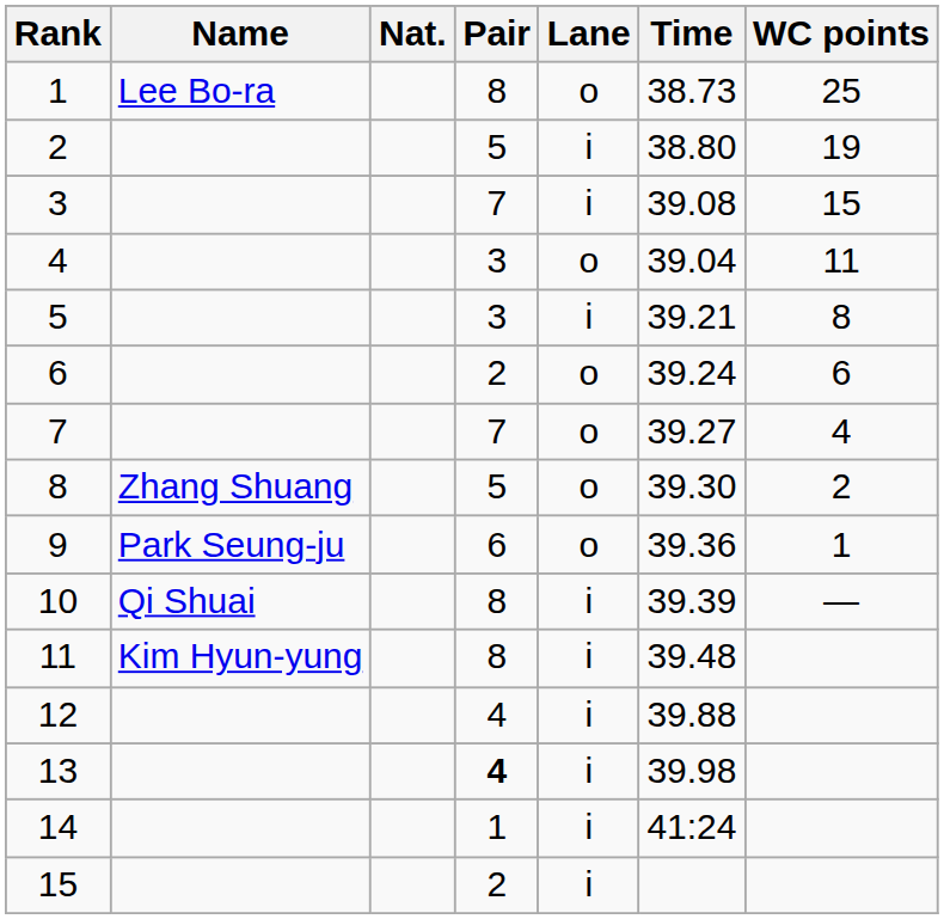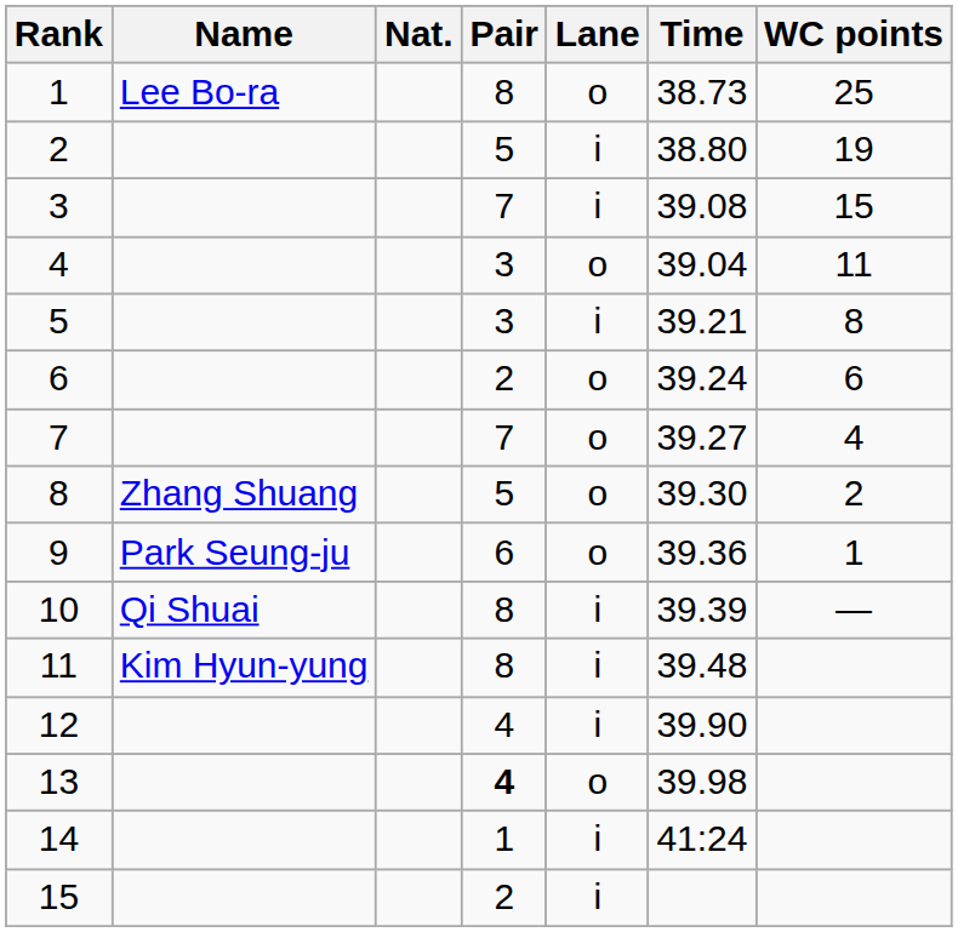12 | Time: 39.88 -> 39.90
13 | Lane: i -> o
